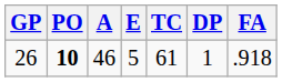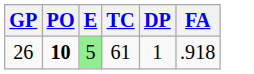- column: A | 46
26 | E: no background -> lightgreen background
